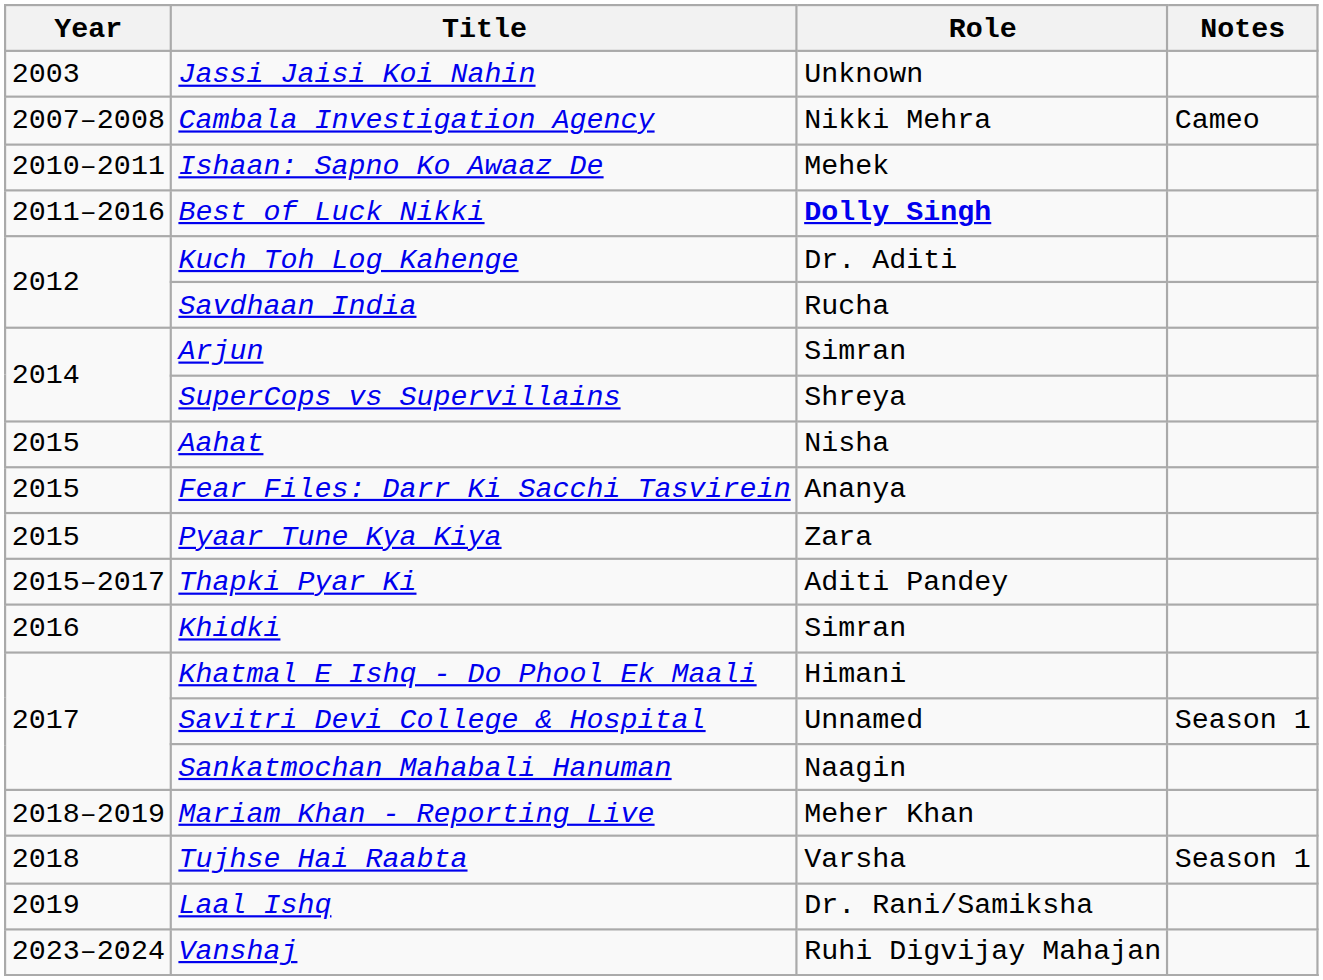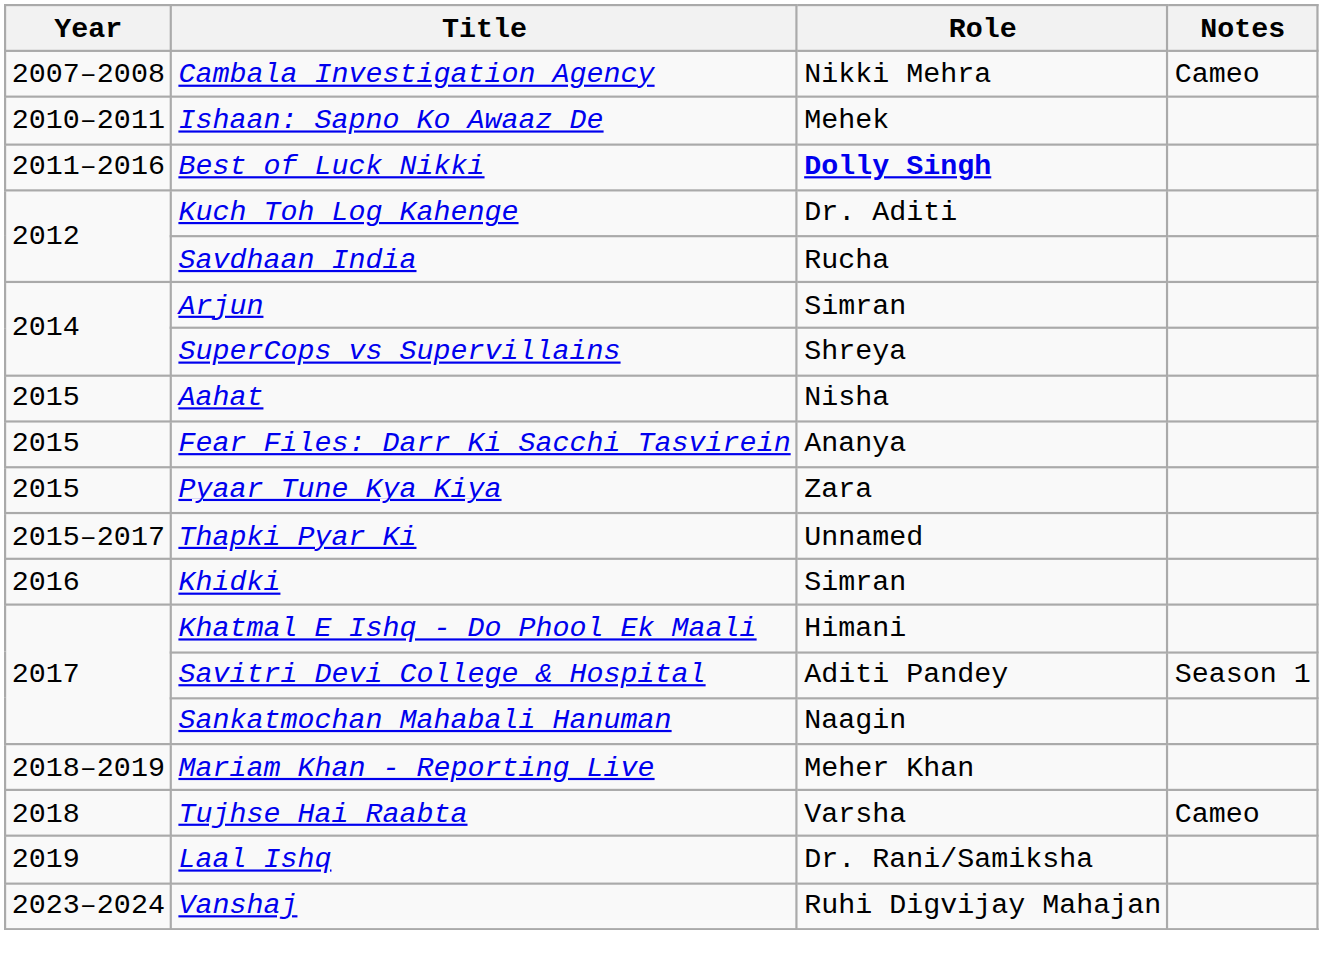- row: 2003 | Jassi Jaisi Koi Nahin | Unknown
Thapki Pyar Ki | Role: Aditi Pandey -> Unnamed
Savitri Devi College & Hospital | Role: Unnamed -> Aditi Pandey
Tujhse Hai Raabta | Notes: Season 1 -> Cameo
